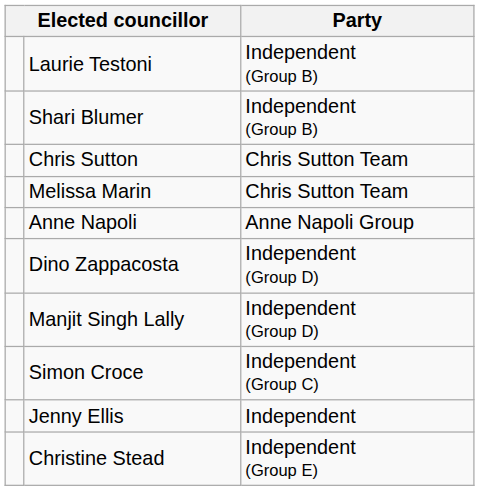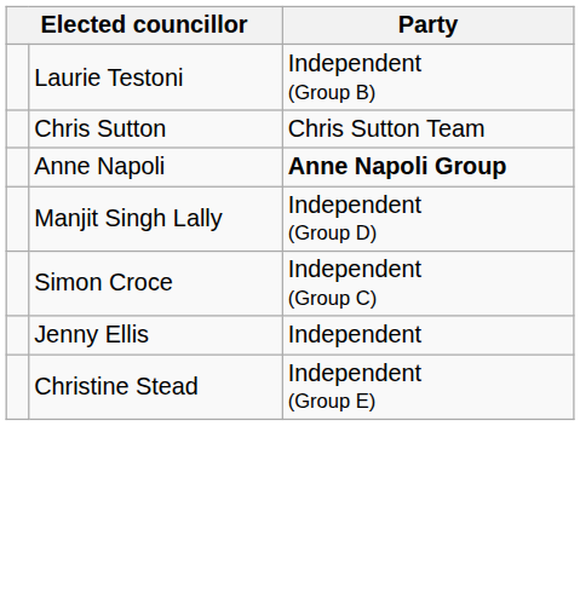- row: Shari Blumer | Independent (Group B)
- row: Melissa Marin | Chris Sutton Team
Anne Napoli | Party: normal -> bold
- row: Dino Zappacosta | Independent (Group D)
